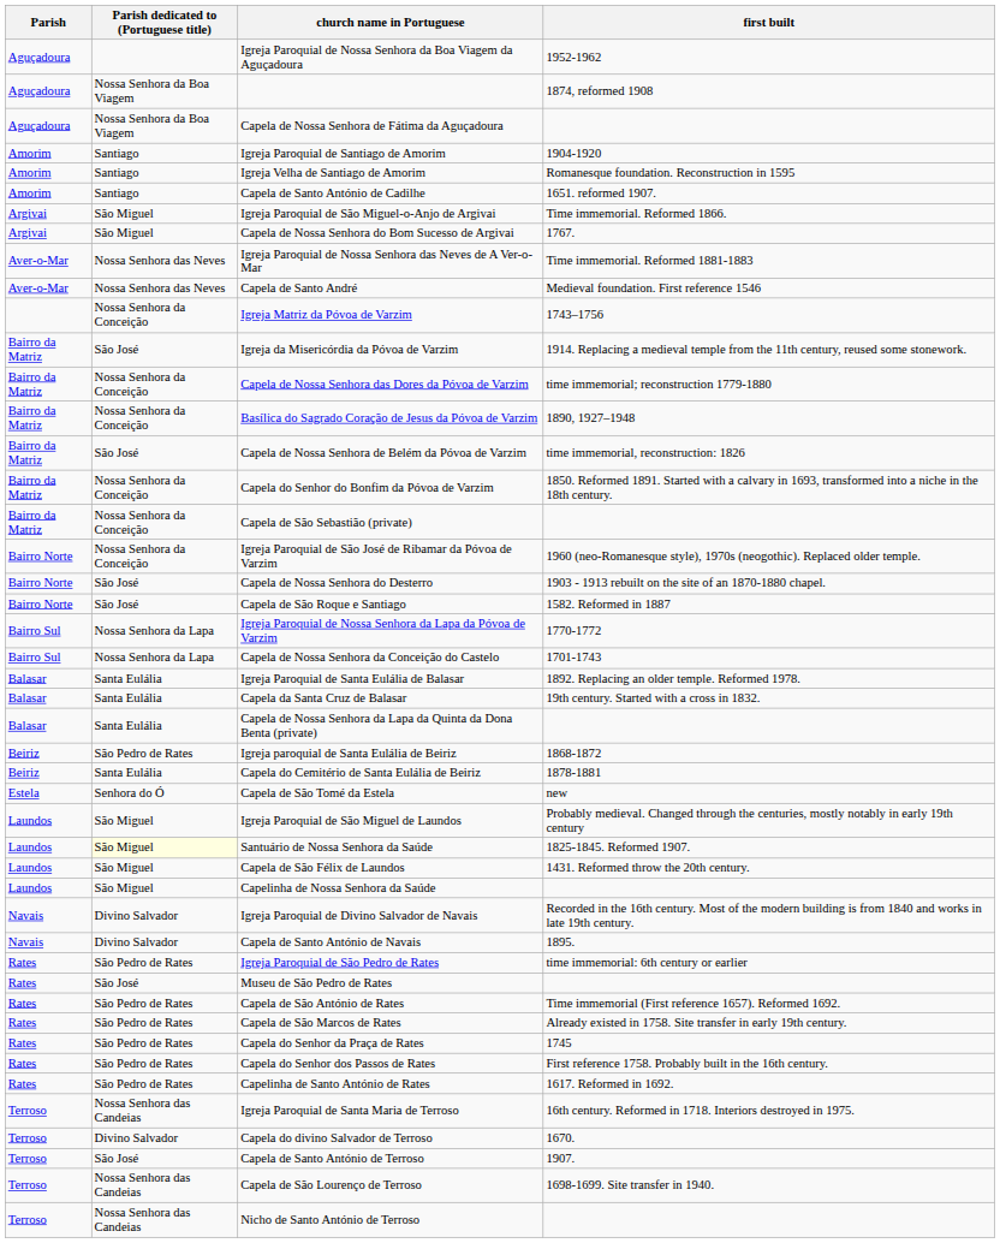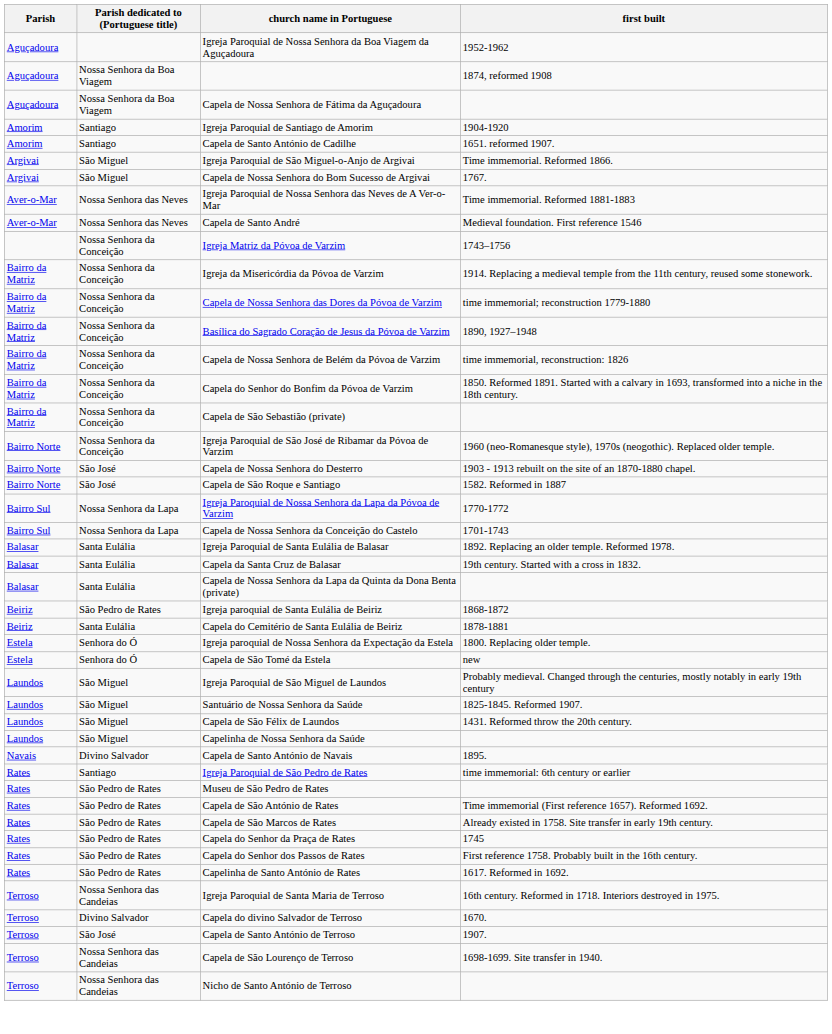- row: Amorim | Santiago | Igreja Velha de Santiago de Amorim | Romanesque foundation. Reconstruction in 1595
Igreja da Misericórdia da Póvoa de Varzim | Parish dedicated to (Portuguese title): São José -> Nossa Senhora da Conceição
Capela de Nossa Senhora de Belém da Póvoa de Varzim | Parish dedicated to (Portuguese title): São José -> Nossa Senhora da Conceição
+ row: Estela | Senhora do Ó | Igreja paroquial de Nossa Senhora da Expectação da Estela | 1800. Replacing older temple.
Santuário de Nossa Senhora da Saúde | Parish dedicated to (Portuguese title): lightyellow background -> no background
- row: Navais | Divino Salvador | Igreja Paroquial de Divino Salvador de Navais | Recorded in the 16th century. Most of the modern building is from 1840 and works in late 19th century.
Igreja Paroquial de São Pedro de Rates | Parish dedicated to (Portuguese title): São Pedro de Rates -> Santiago
Museu de São Pedro de Rates | Parish dedicated to (Portuguese title): São José -> São Pedro de Rates
